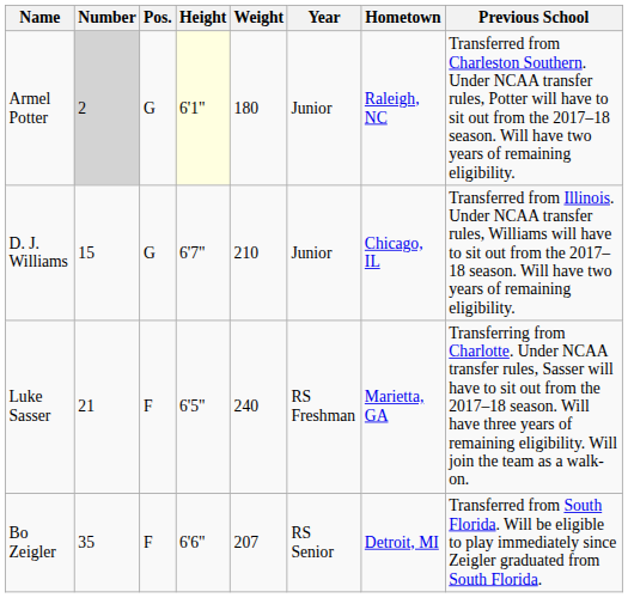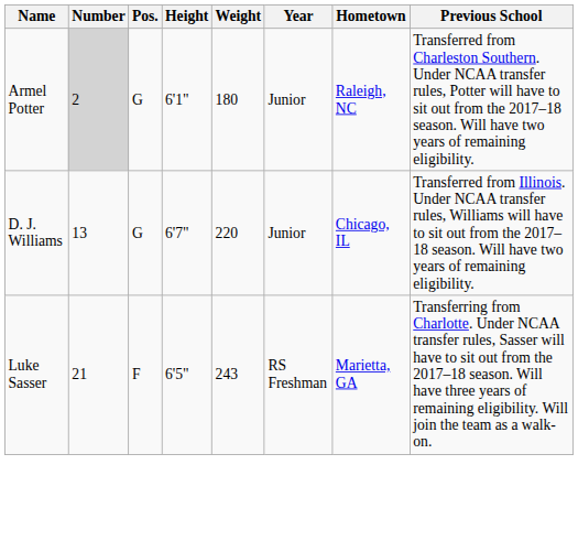Armel Potter | Height: lightyellow background -> no background
D. J. Williams | Number: 15 -> 13
D. J. Williams | Weight: 210 -> 220
Luke Sasser | Weight: 240 -> 243
- row: Bo Zeigler | 35 | F | 6'6" | 207 | RS Senior | Detroit, MI | Transferred from South Florida. Will be eligible to play immediately since Zeigler graduated from South Florida.
